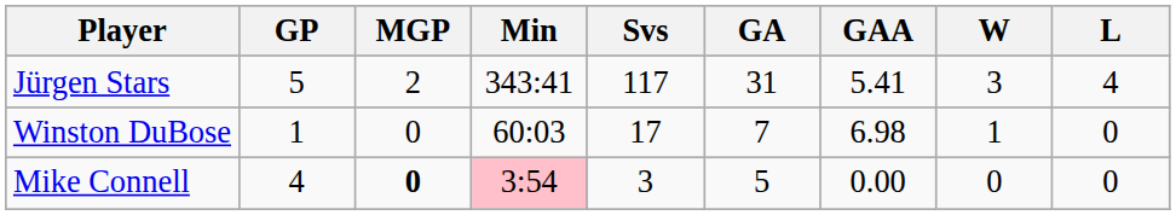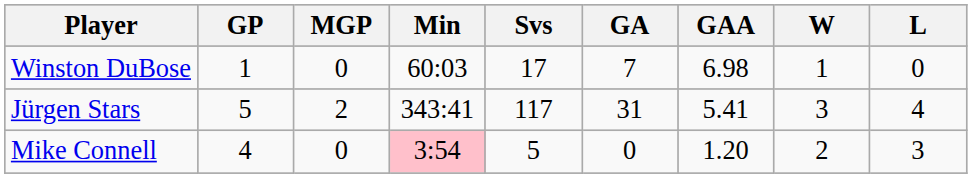rows swapped: Jürgen Stars <-> Winston DuBose
Mike Connell | MGP: bold -> normal
Mike Connell | Svs: 3 -> 5
Mike Connell | GA: 5 -> 0
Mike Connell | GAA: 0.00 -> 1.20
Mike Connell | W: 0 -> 2
Mike Connell | L: 0 -> 3
